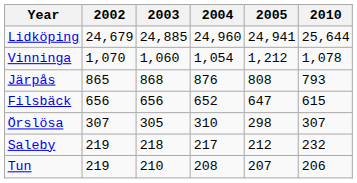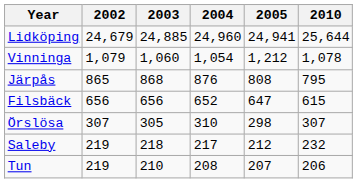Vinninga | 2002: 1,070 -> 1,079
Järpås | 2010: 793 -> 795
